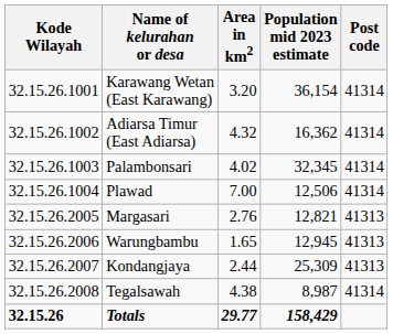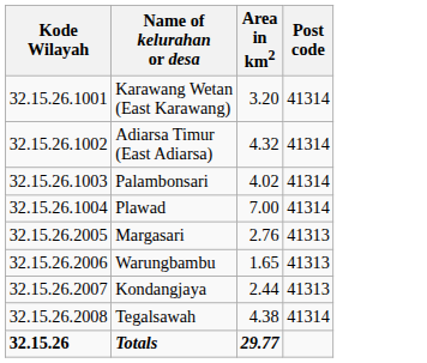- column: Population mid 2023 estimate | 36,154 | 16,362 | 32,345 | 12,506 | 12,821 | 12,945 | 25,309 | 8,987 | 158,429
